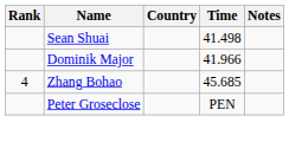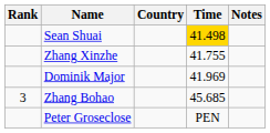Sean Shuai | Time: no background -> gold background
+ row: Zhang Xinzhe | 41.755
Dominik Major | Time: 41.966 -> 41.969
Zhang Bohao | Rank: 4 -> 3
